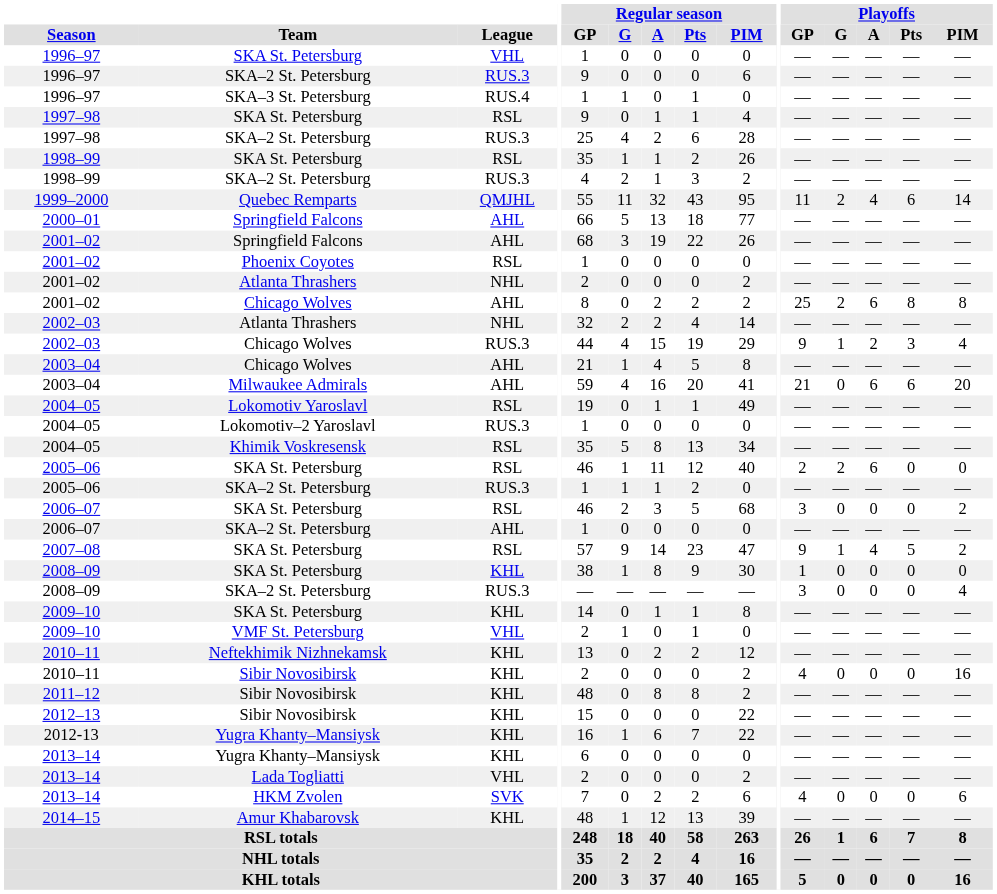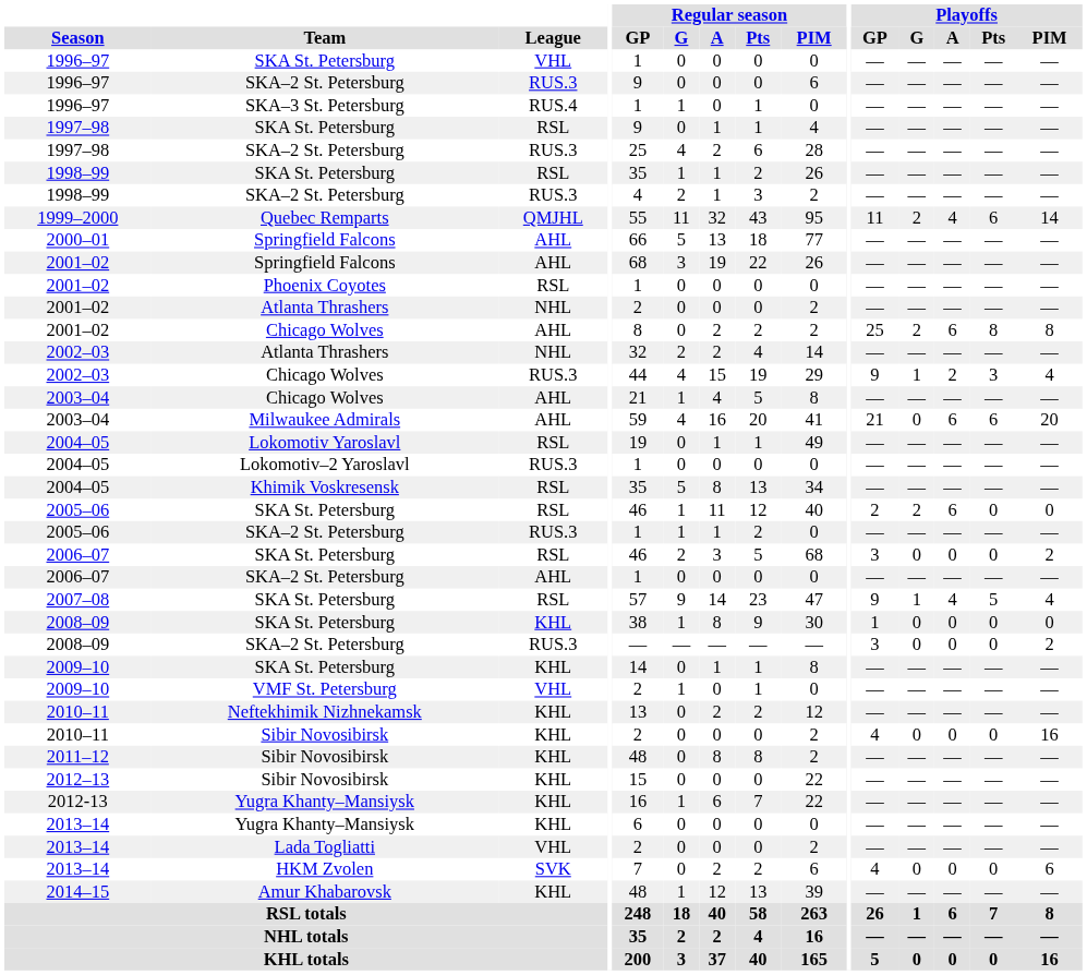2007–08 | Playoffs / PIM: 2 -> 4
2008–09 / SKA–2 St. Petersburg | Playoffs / PIM: 4 -> 2
